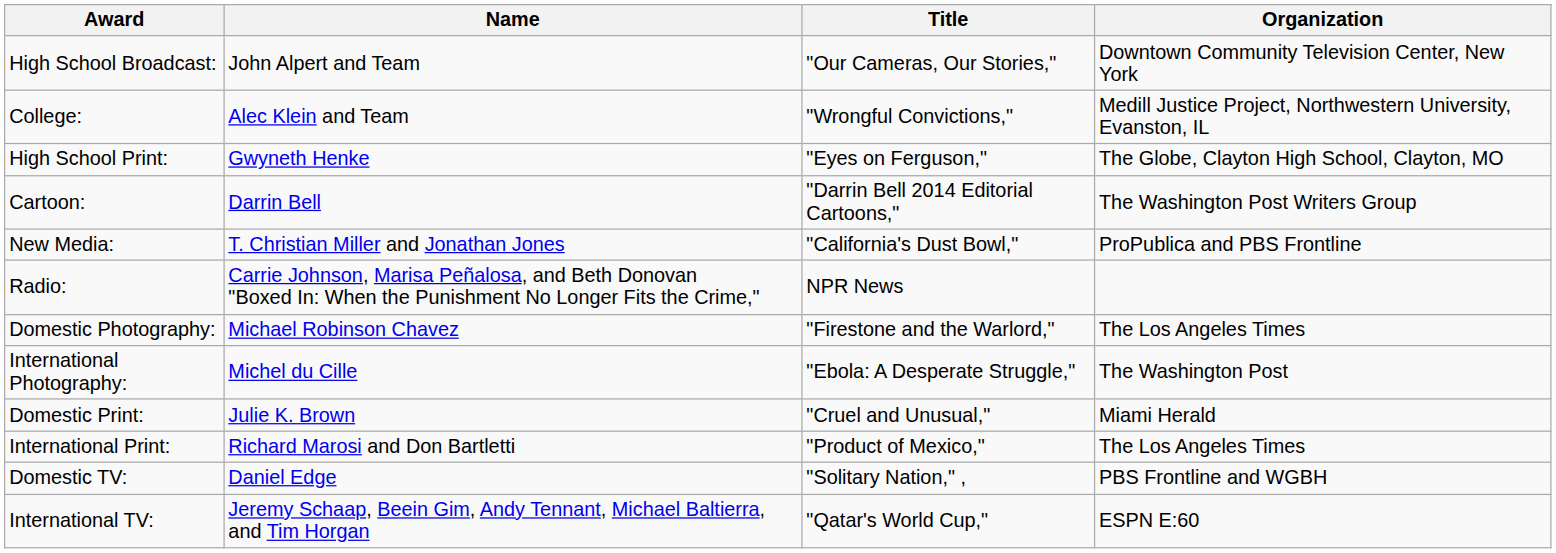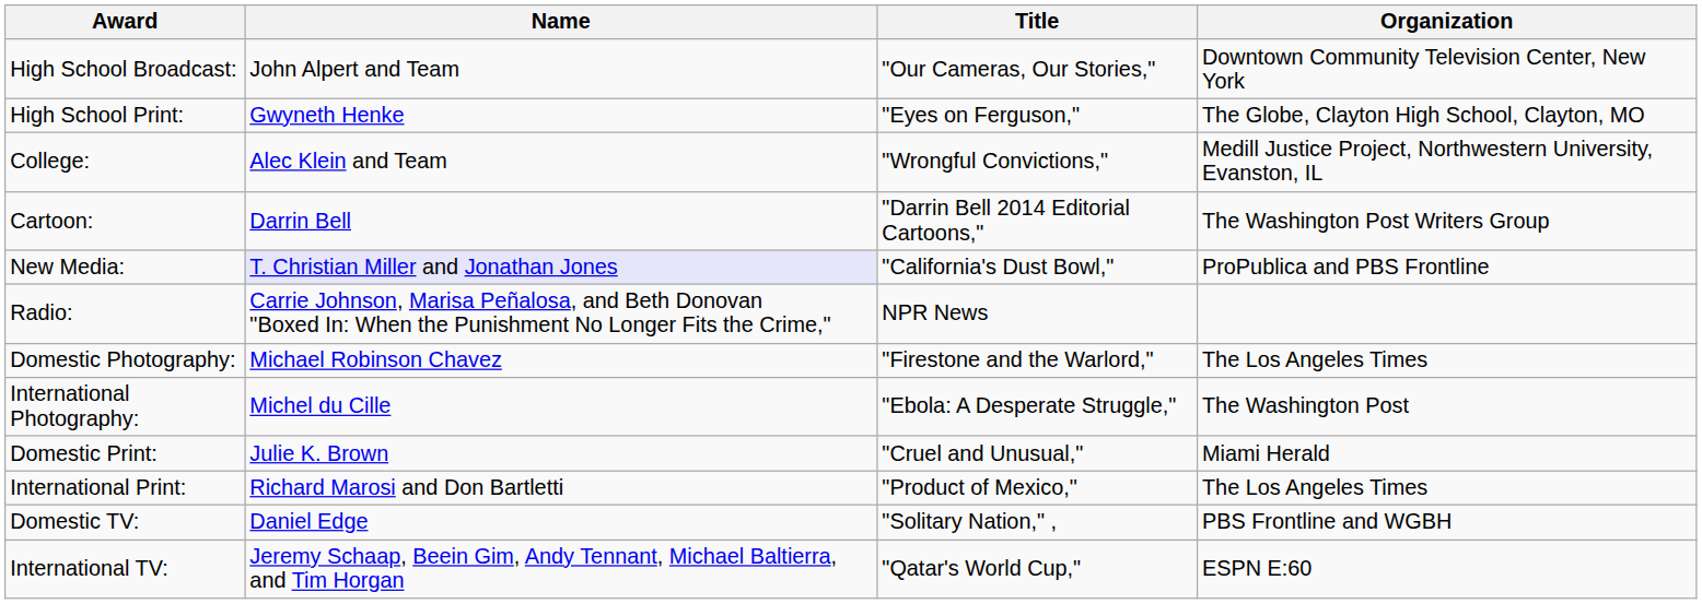rows swapped: High School Print: <-> College:
New Media: | Name: no background -> lavender background
